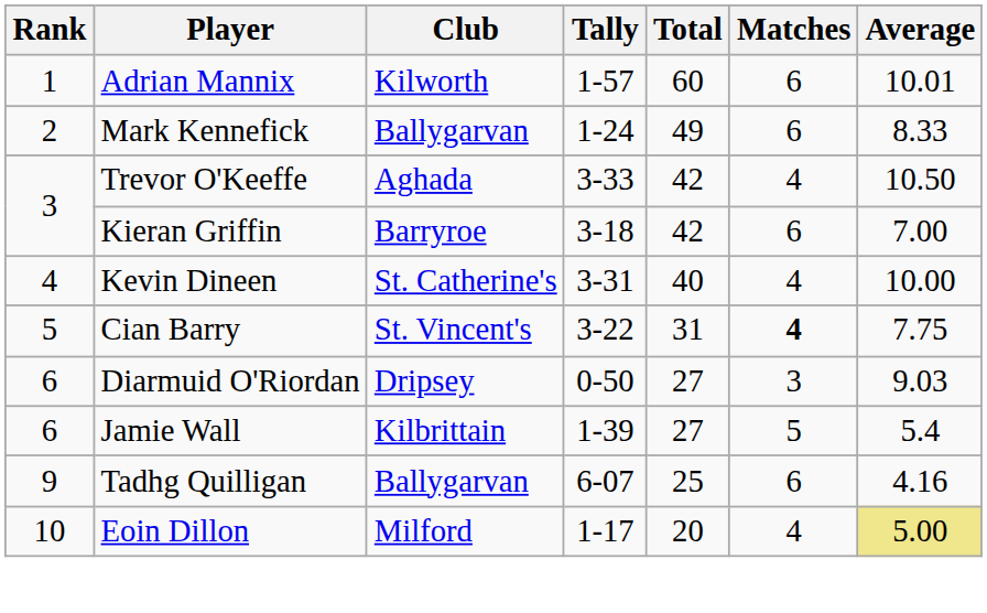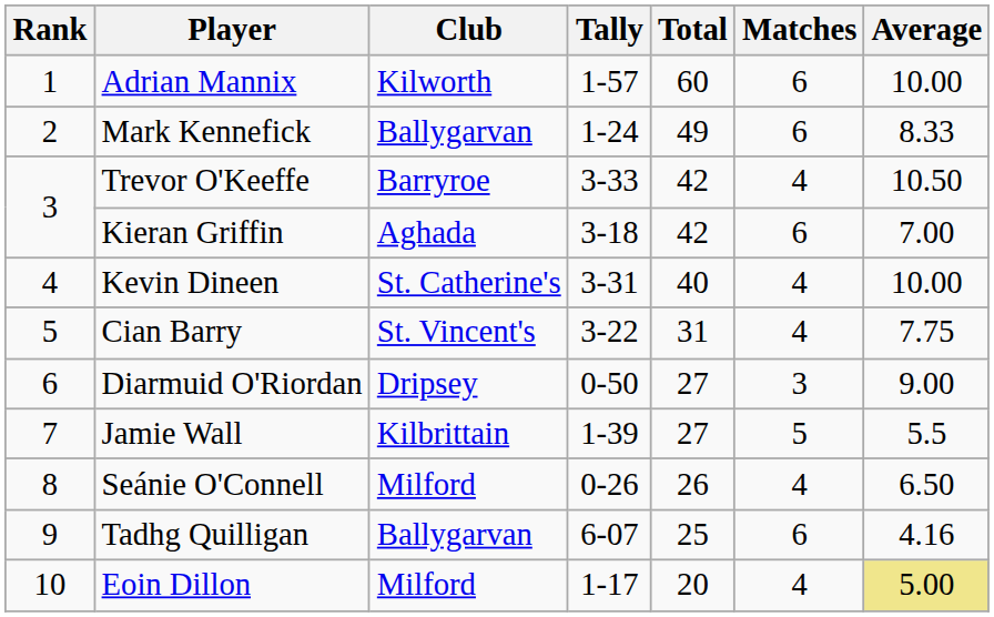Adrian Mannix | Average: 10.01 -> 10.00
Trevor O'Keeffe | Club: Aghada -> Barryroe
Kieran Griffin | Club: Barryroe -> Aghada
Cian Barry | Matches: bold -> normal
Diarmuid O'Riordan | Average: 9.03 -> 9.00
Jamie Wall | Rank: 6 -> 7
Jamie Wall | Average: 5.4 -> 5.5
+ row: 8 | Seánie O'Connell | Milford | 0-26 | 26 | 4 | 6.50
